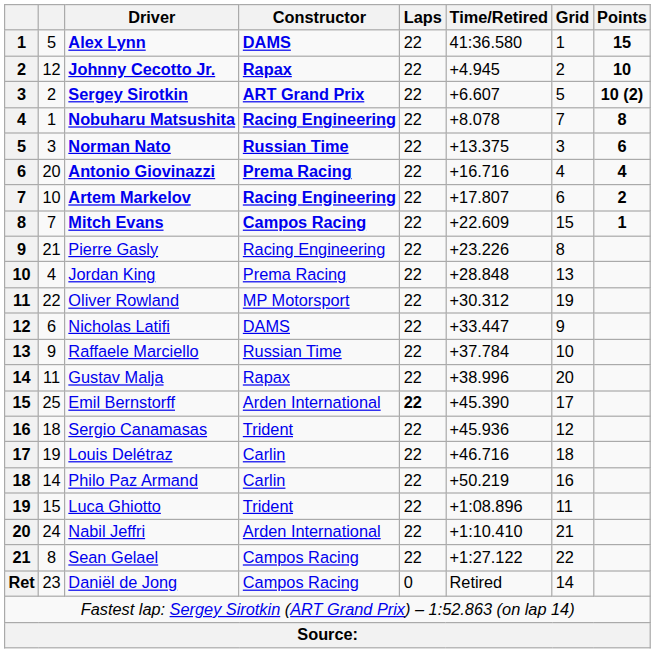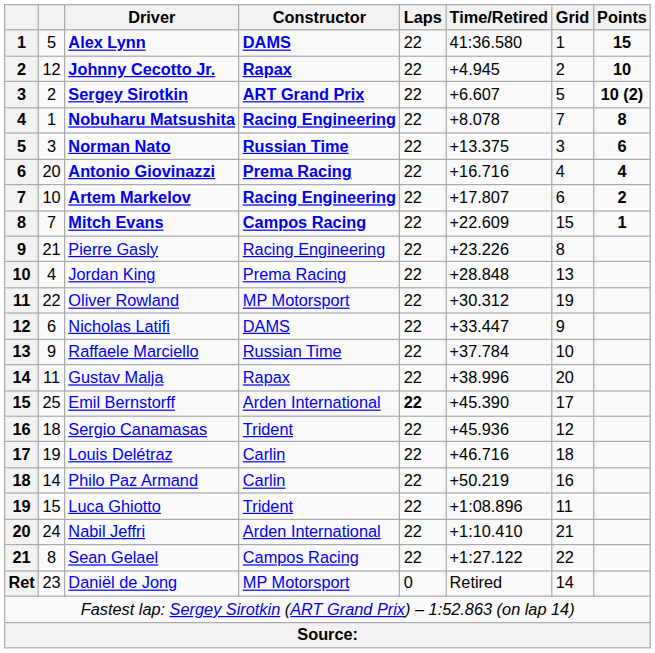Daniël de Jong | Constructor: Campos Racing -> MP Motorsport
